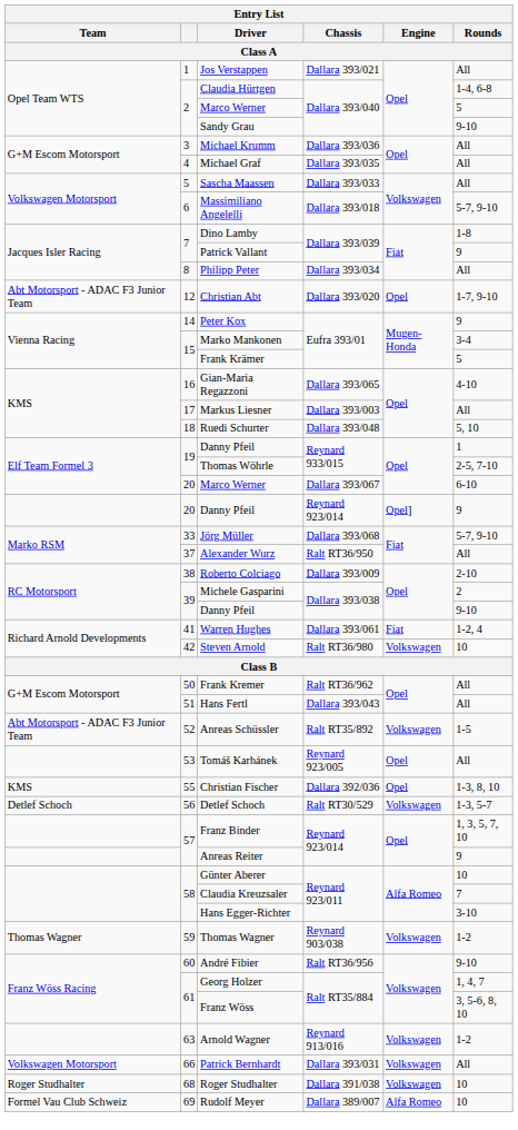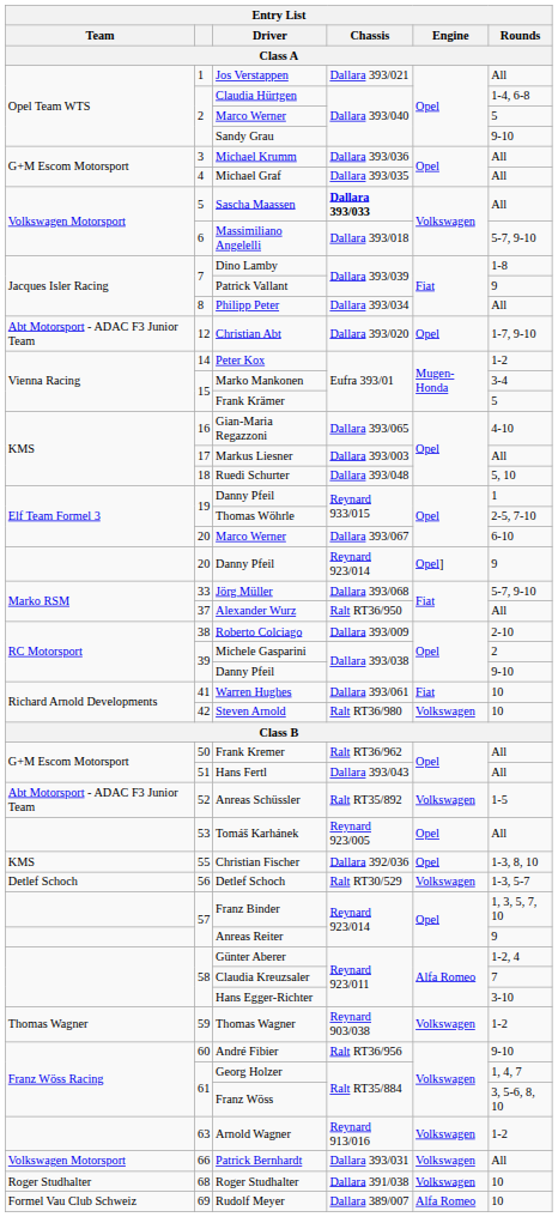Sascha Maassen | Chassis / Class A: normal -> bold
Peter Kox | Rounds / Class A: 9 -> 1-2
Warren Hughes | Rounds / Class A: 1-2, 4 -> 10
Günter Aberer | Rounds / Class A: 10 -> 1-2, 4
